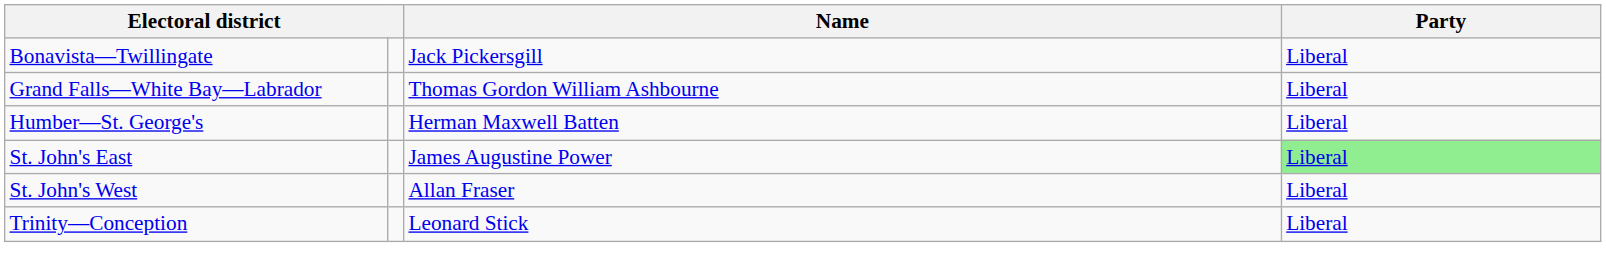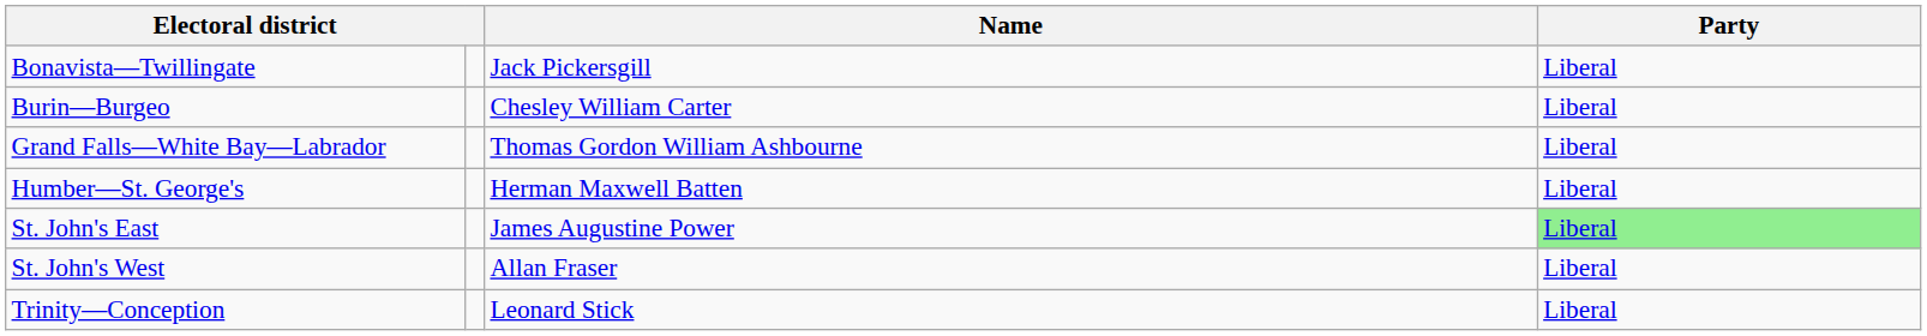+ row: Burin—Burgeo | Chesley William Carter | Liberal
